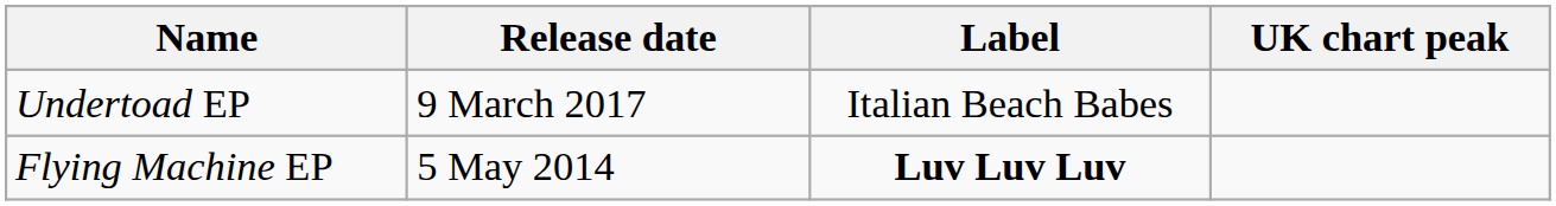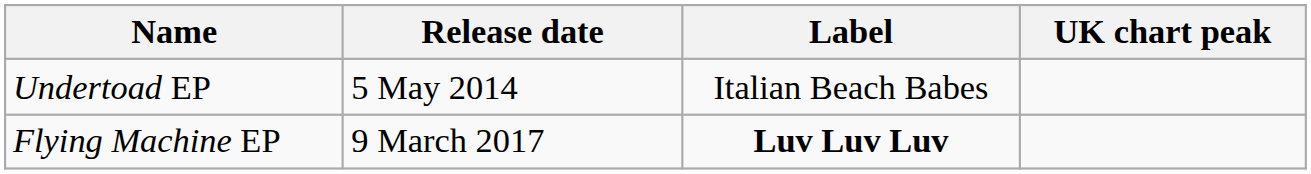Undertoad EP | Release date: 9 March 2017 -> 5 May 2014
Flying Machine EP | Release date: 5 May 2014 -> 9 March 2017
